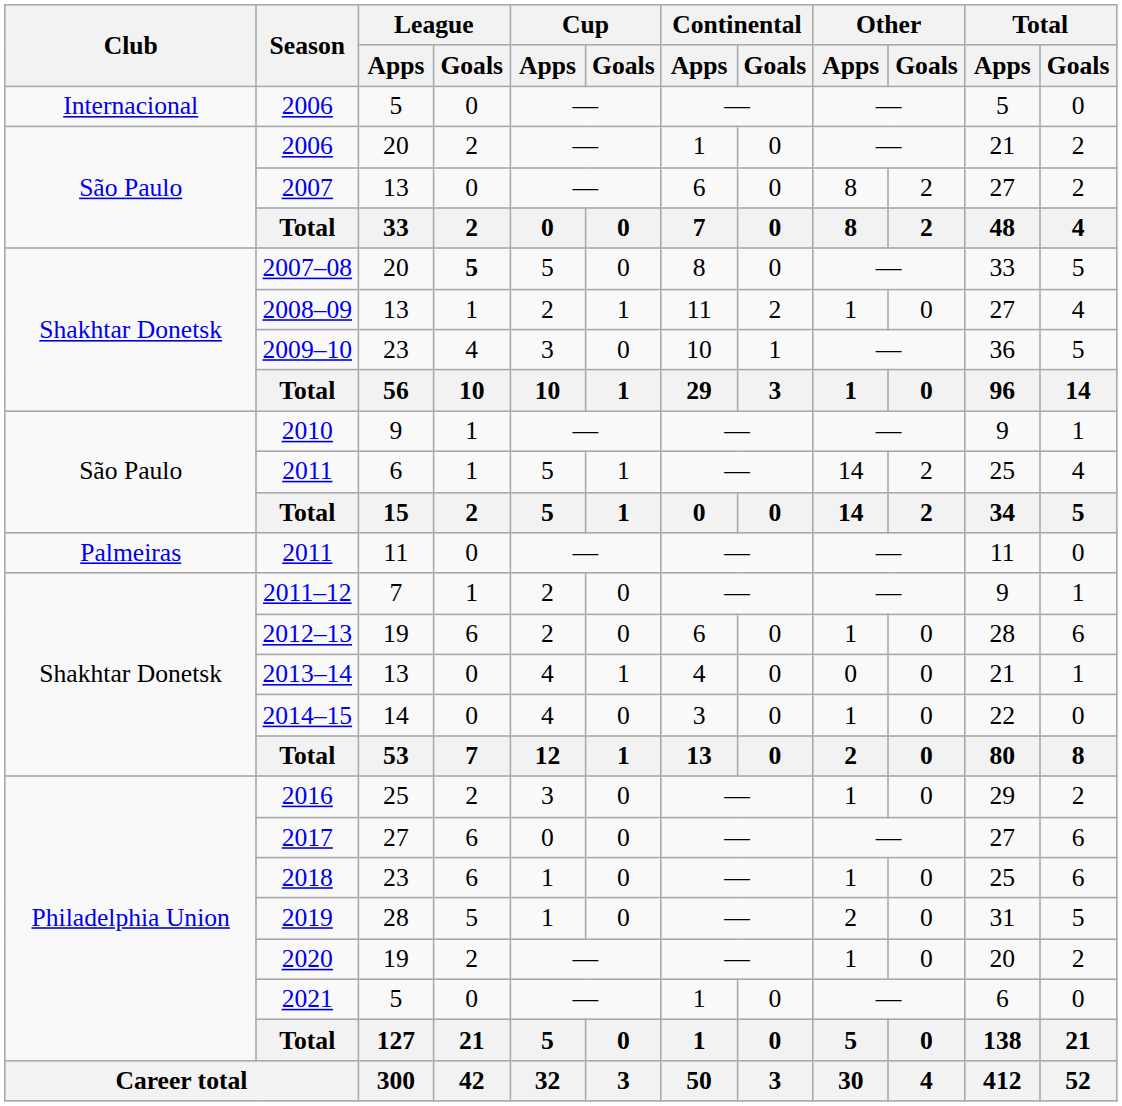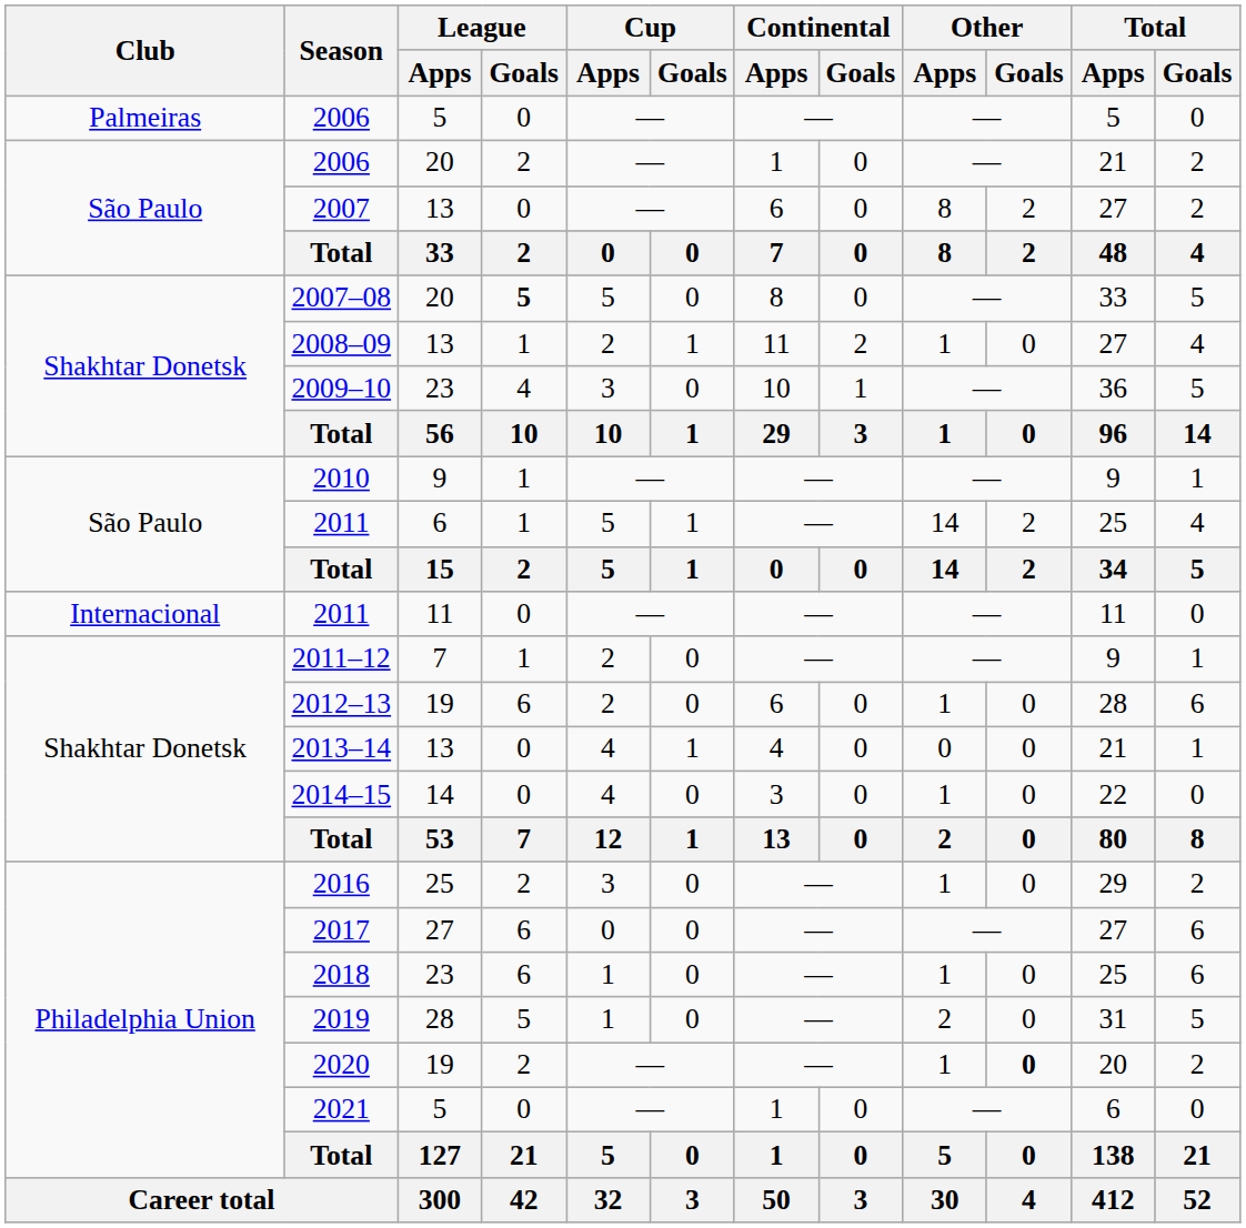2006 / 5 | Club: Internacional -> Palmeiras
2011 / 11 | Club: Palmeiras -> Internacional
2020 | Other / Goals: normal -> bold
